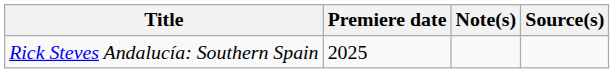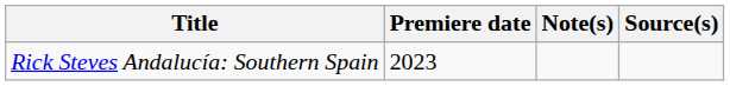Rick Steves Andalucía: Southern Spain | Premiere date: 2025 -> 2023
